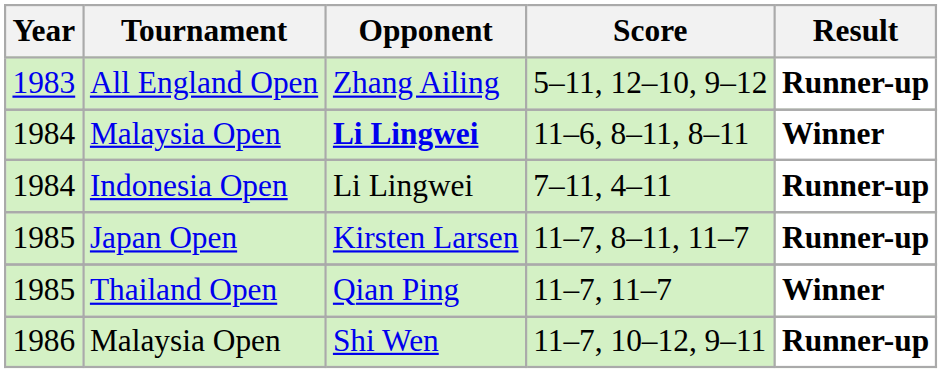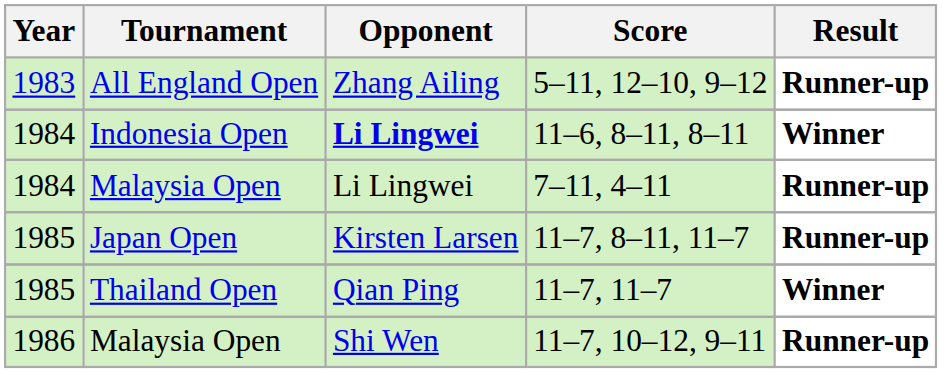11–6, 8–11, 8–11 | Tournament: Malaysia Open -> Indonesia Open
7–11, 4–11 | Tournament: Indonesia Open -> Malaysia Open
